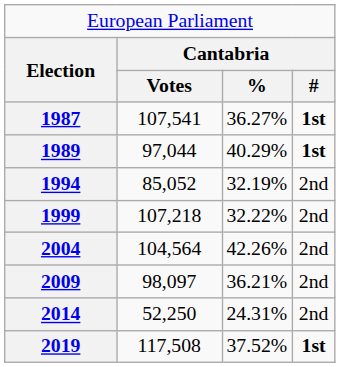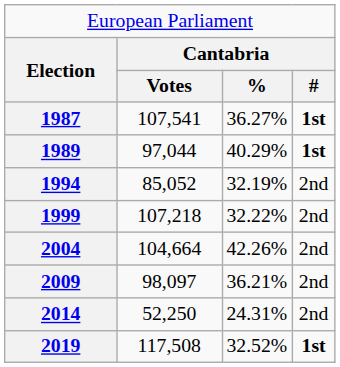2004 | column 2: 104,564 -> 104,664
2019 | column 3: 37.52% -> 32.52%
